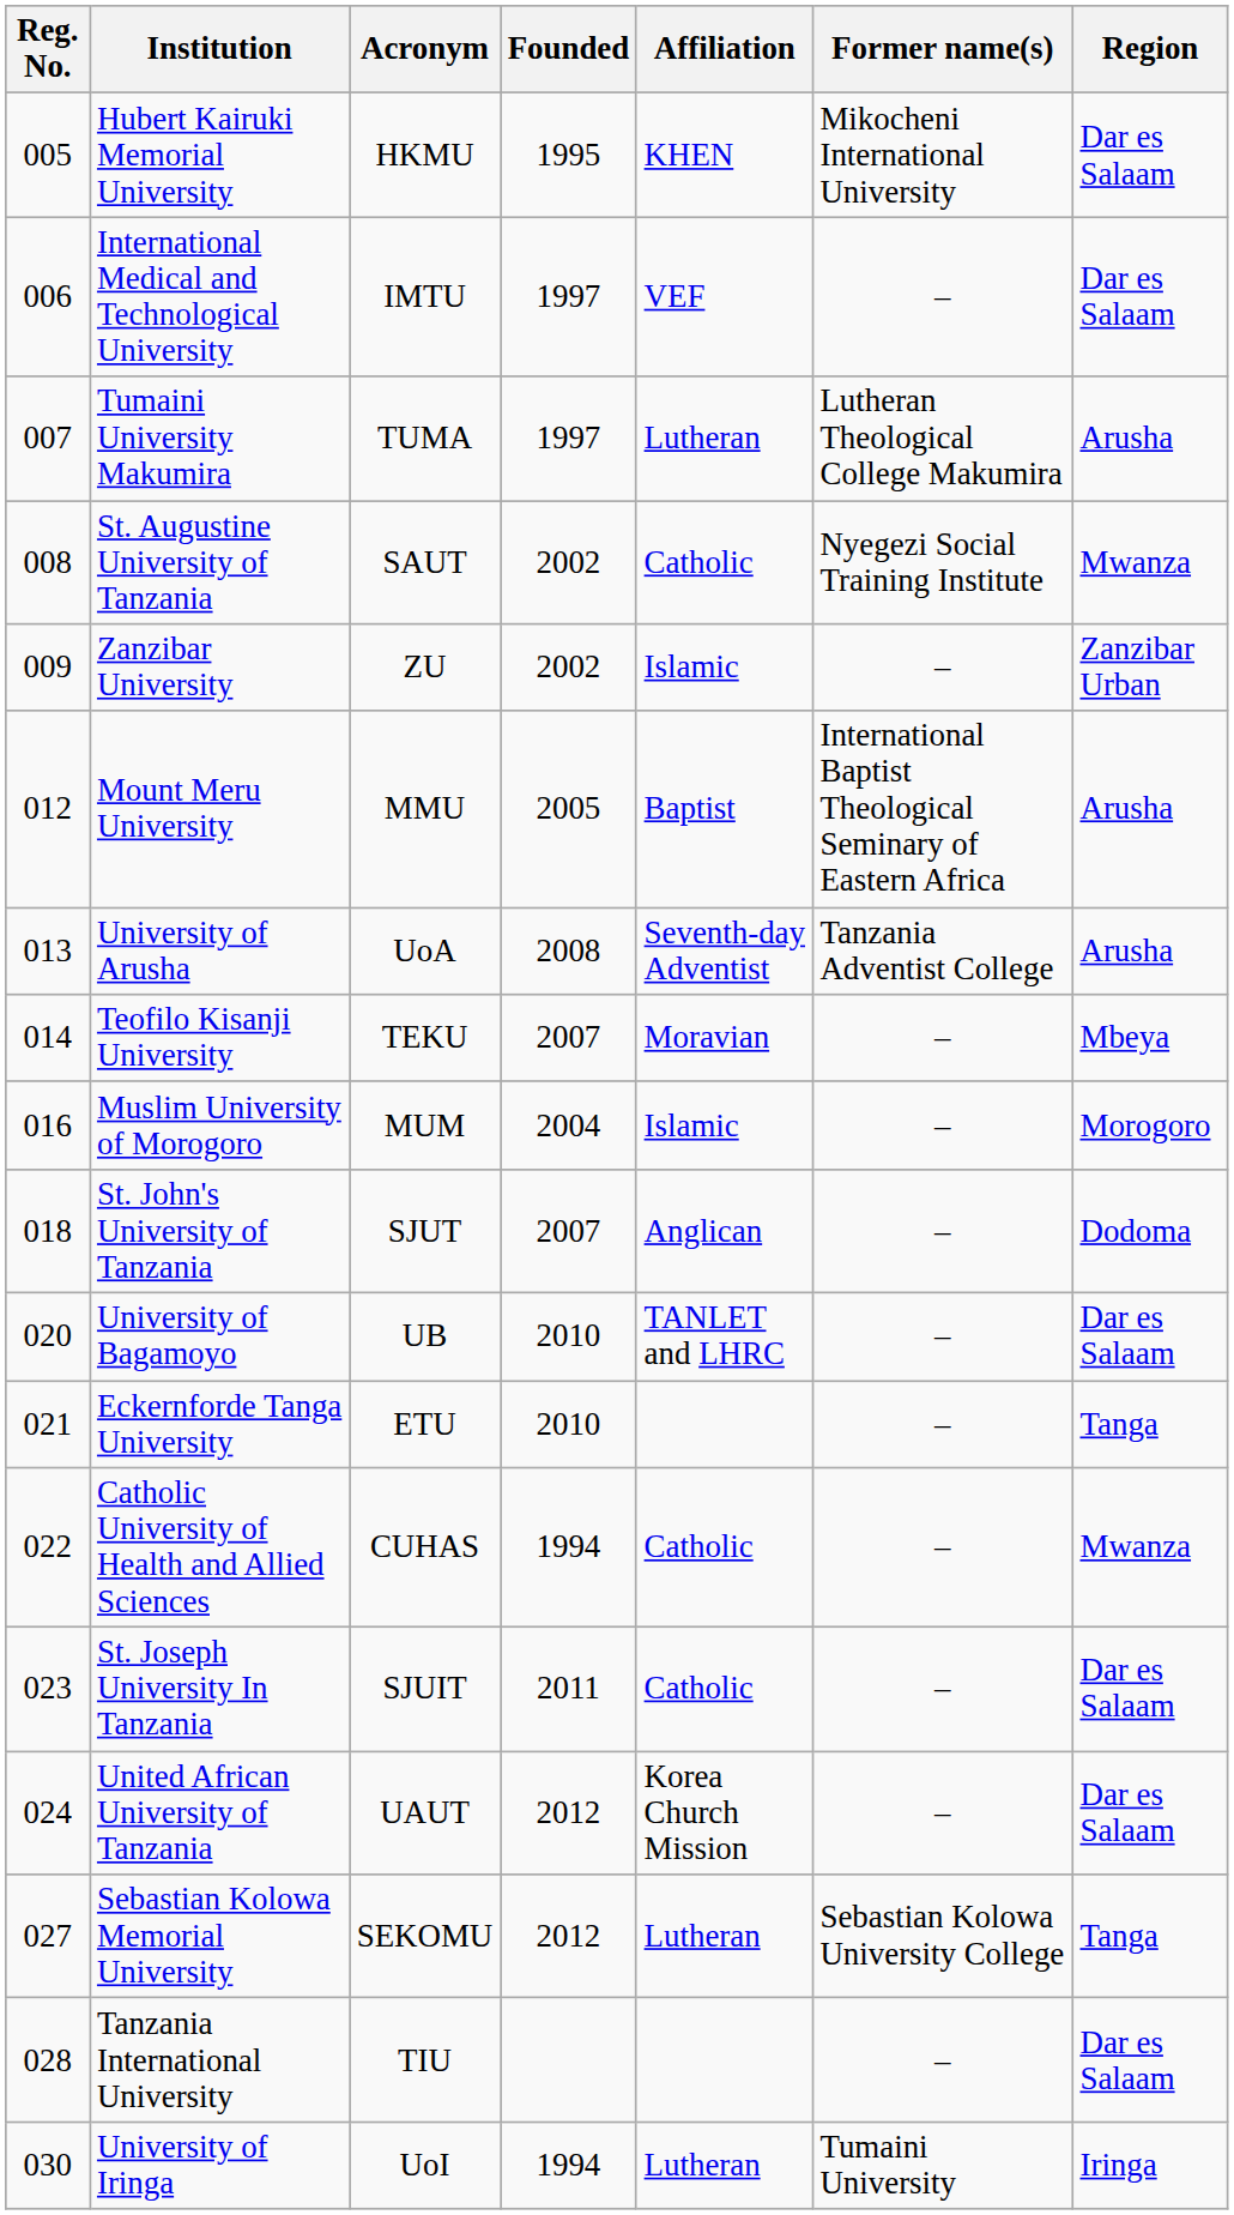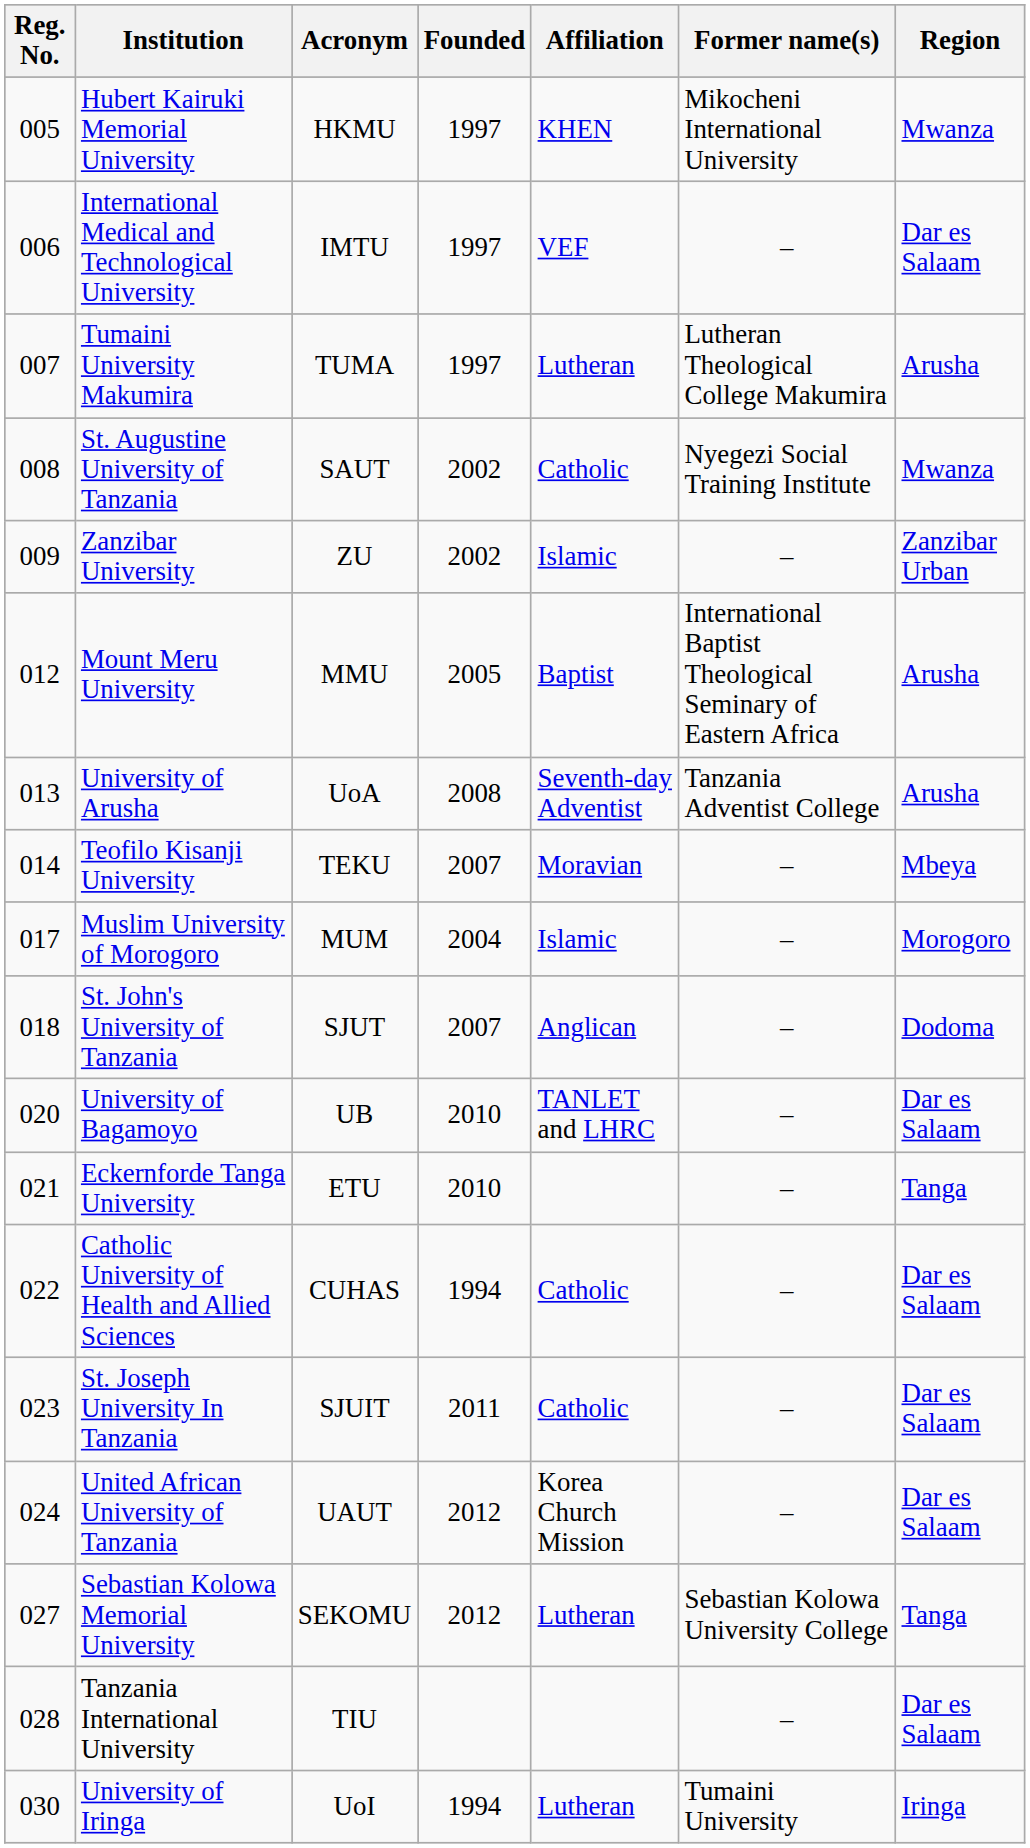Hubert Kairuki Memorial University | Founded: 1995 -> 1997
Hubert Kairuki Memorial University | Region: Dar es Salaam -> Mwanza
Muslim University of Morogoro | Reg. No.: 016 -> 017
Catholic University of Health and Allied Sciences | Region: Mwanza -> Dar es Salaam
